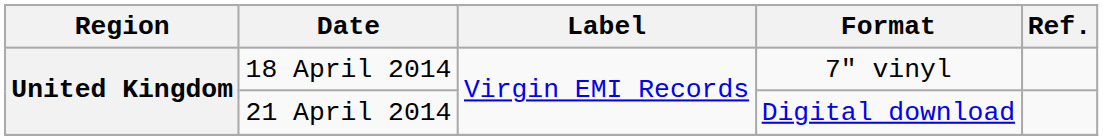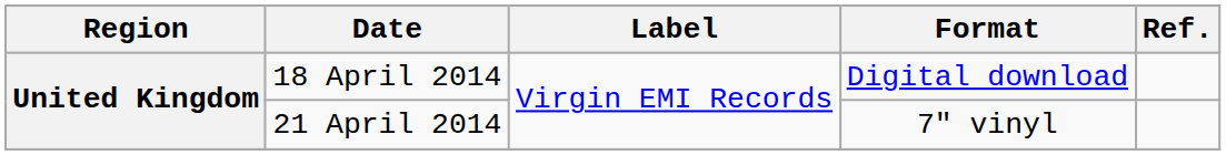18 April 2014 | Format: 7" vinyl -> Digital download
21 April 2014 | Format: Digital download -> 7" vinyl
